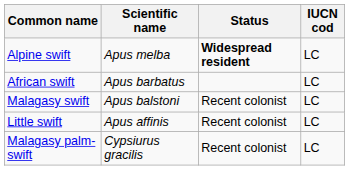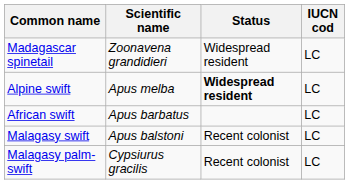+ row: Madagascar spinetail | Zoonavena grandidieri | Widespread resident | LC
- row: Little swift | Apus affinis | Recent colonist | LC
